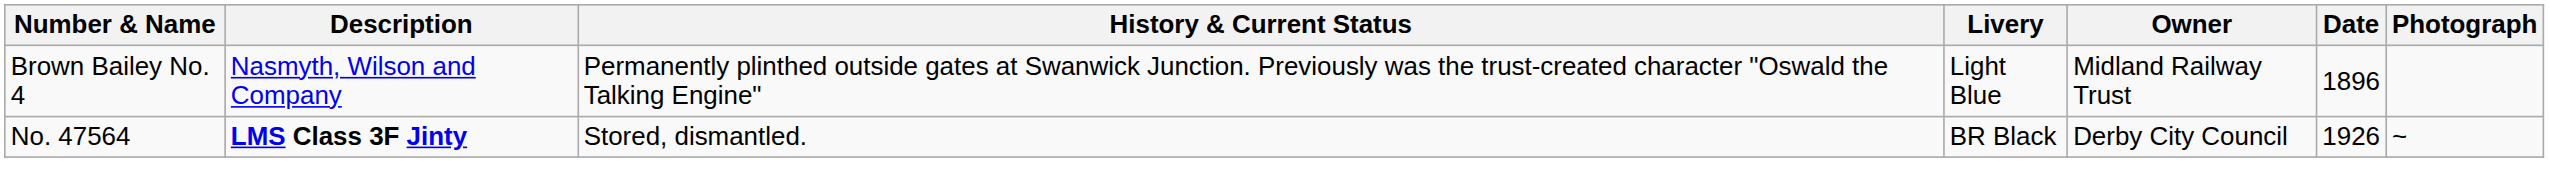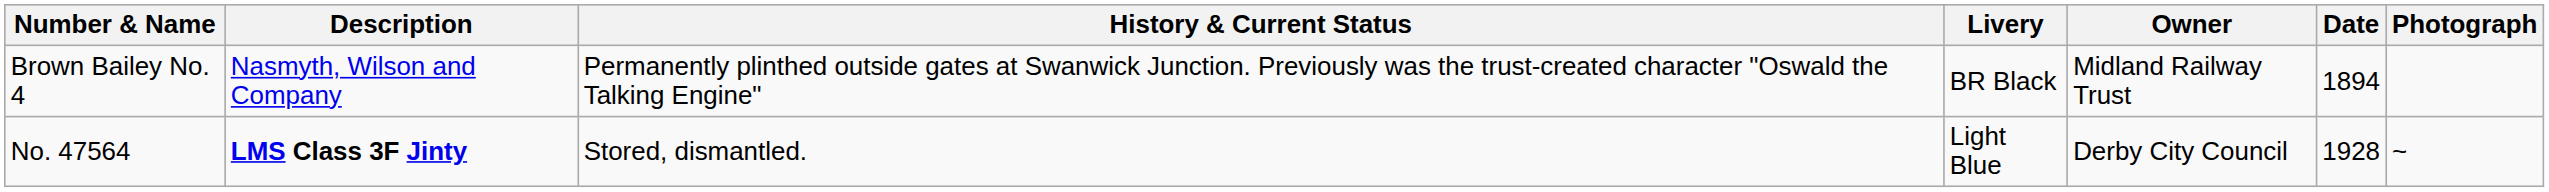Brown Bailey No. 4 | Livery: Light Blue -> BR Black
Brown Bailey No. 4 | Date: 1896 -> 1894
No. 47564 | Livery: BR Black -> Light Blue
No. 47564 | Date: 1926 -> 1928
